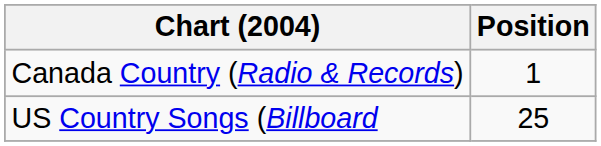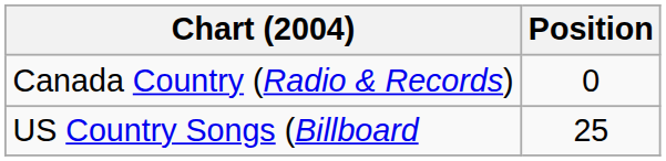Canada Country (Radio & Records) | Position: 1 -> 0
